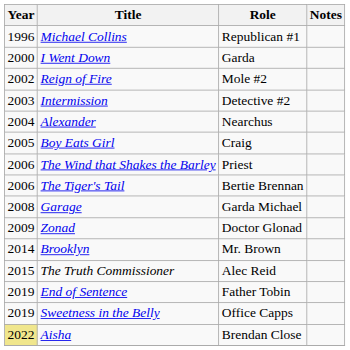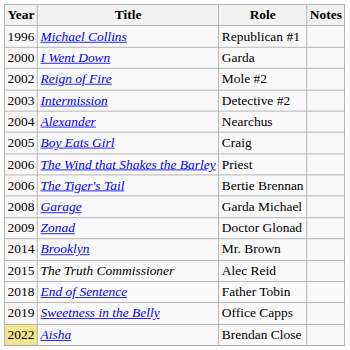End of Sentence | Year: 2019 -> 2018
